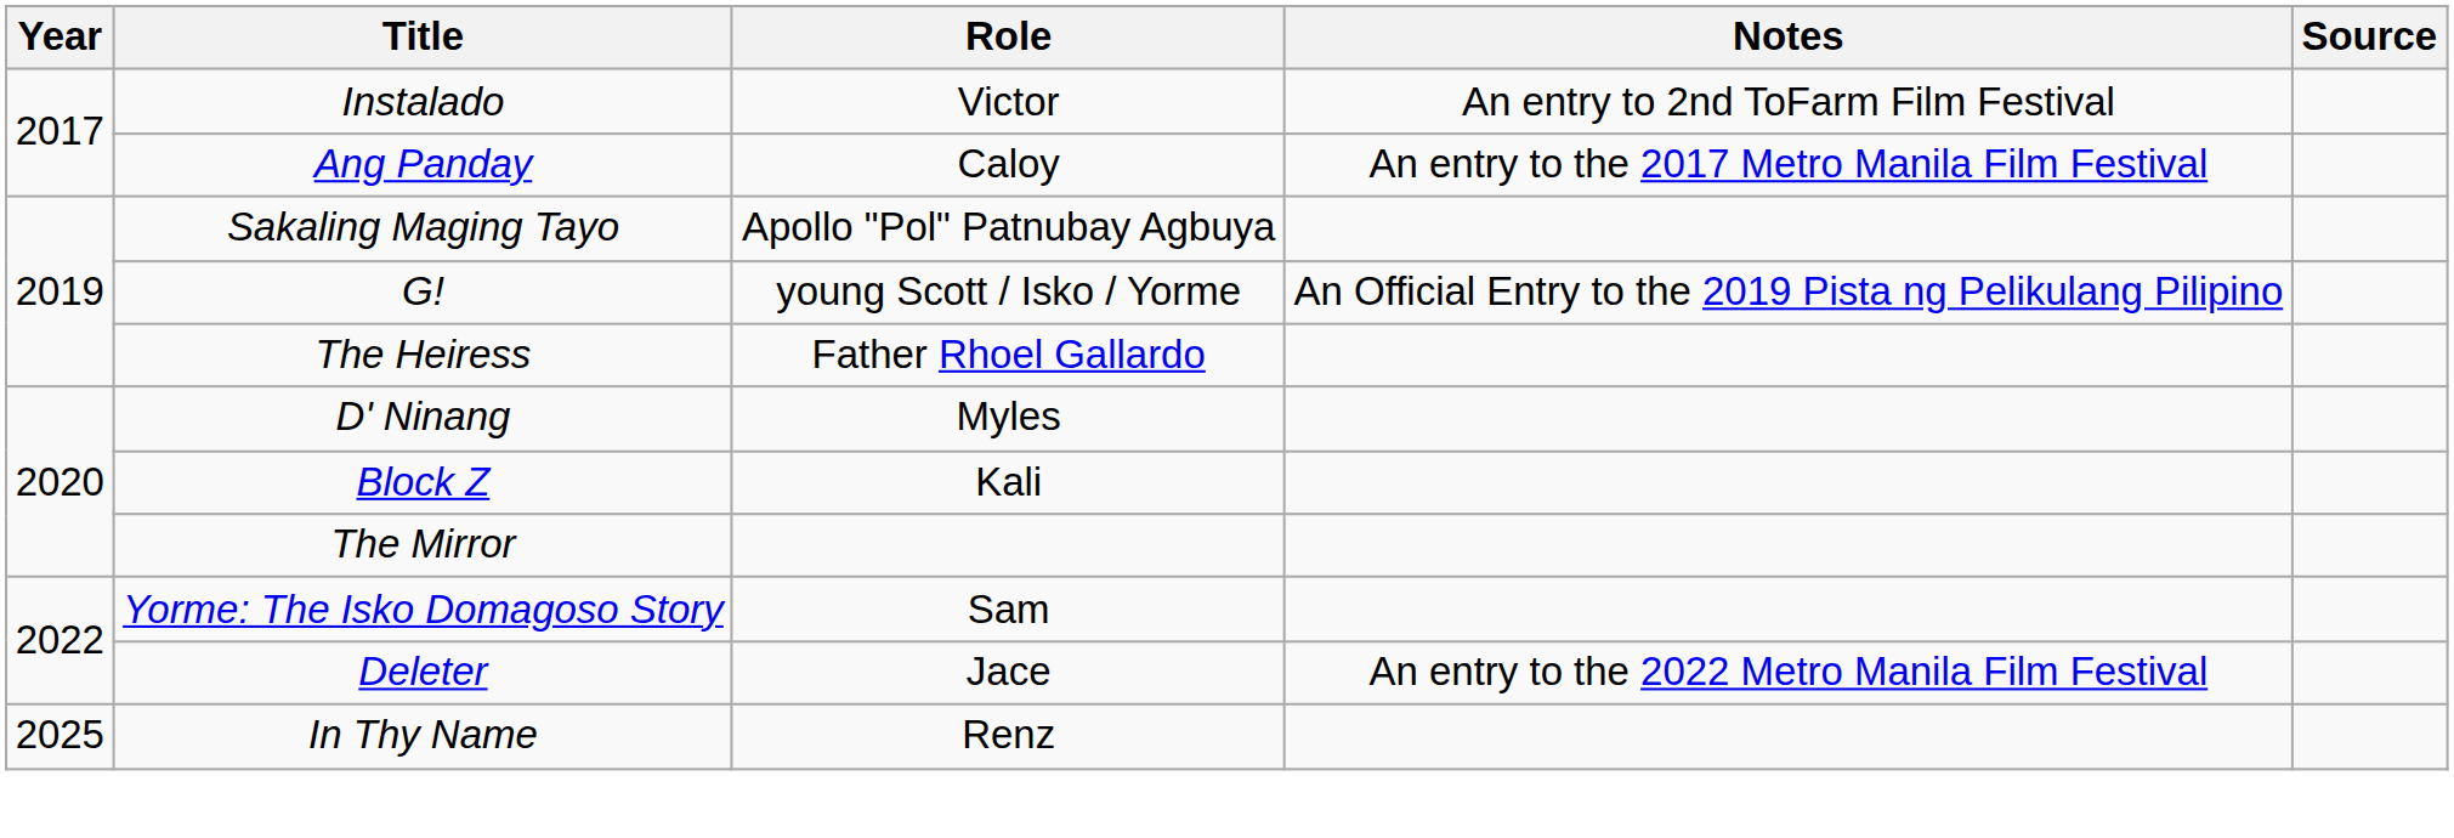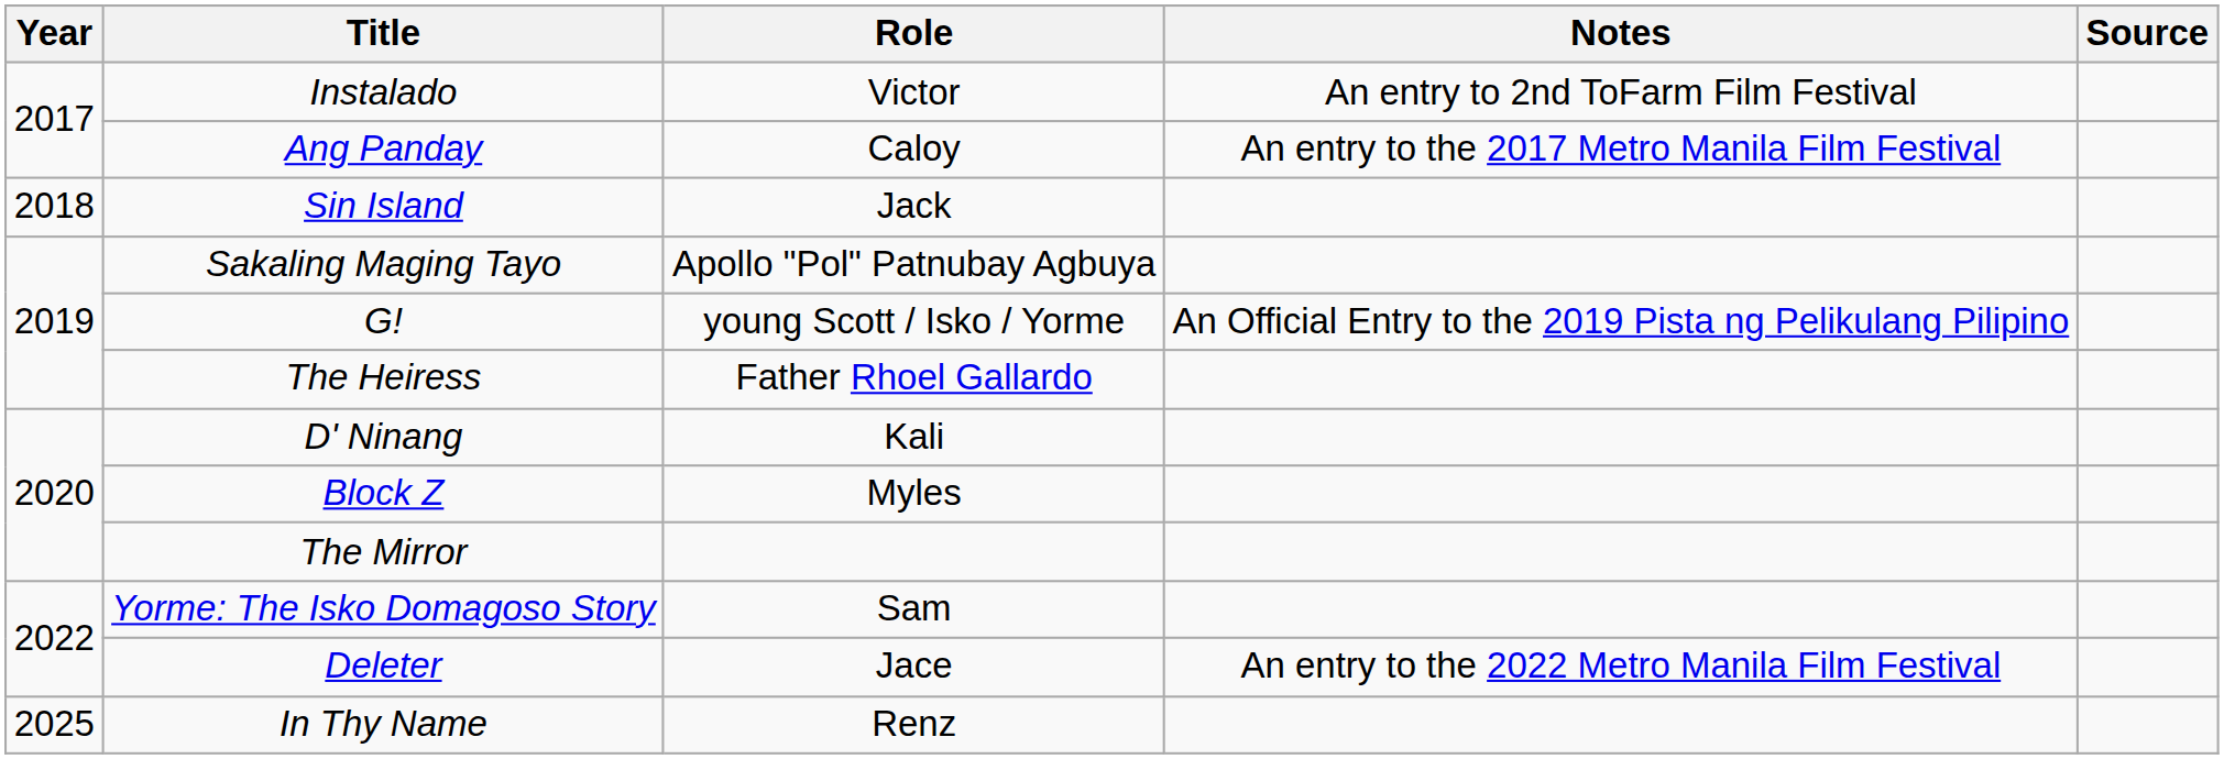+ row: 2018 | Sin Island | Jack
D' Ninang | Role: Myles -> Kali
Block Z | Role: Kali -> Myles
